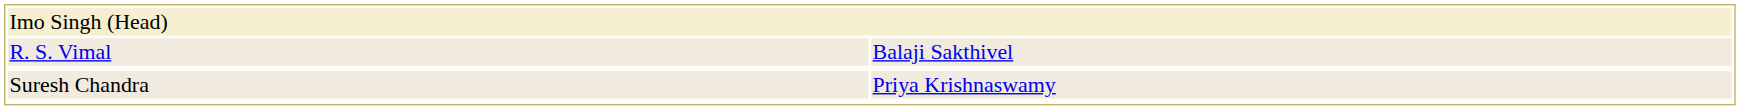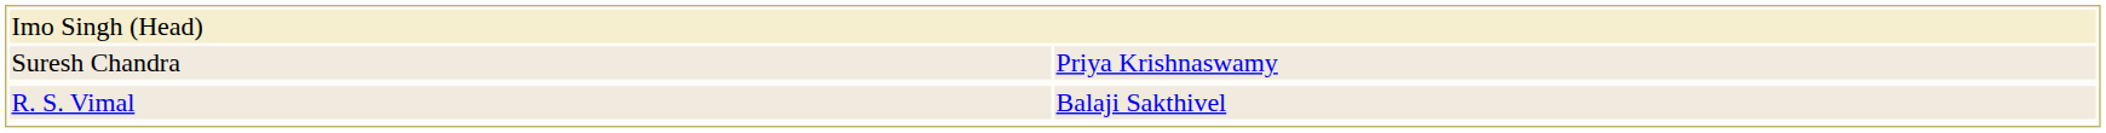rows swapped: R. S. Vimal <-> Suresh Chandra
